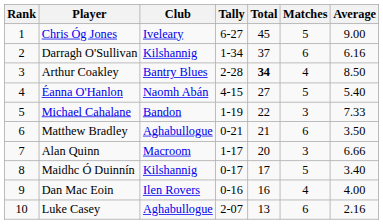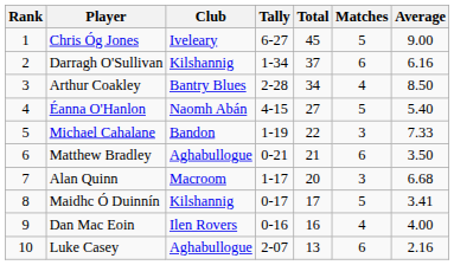Arthur Coakley | Total: bold -> normal
Alan Quinn | Average: 6.66 -> 6.68
Maidhc Ó Duinnín | Average: 3.40 -> 3.41
